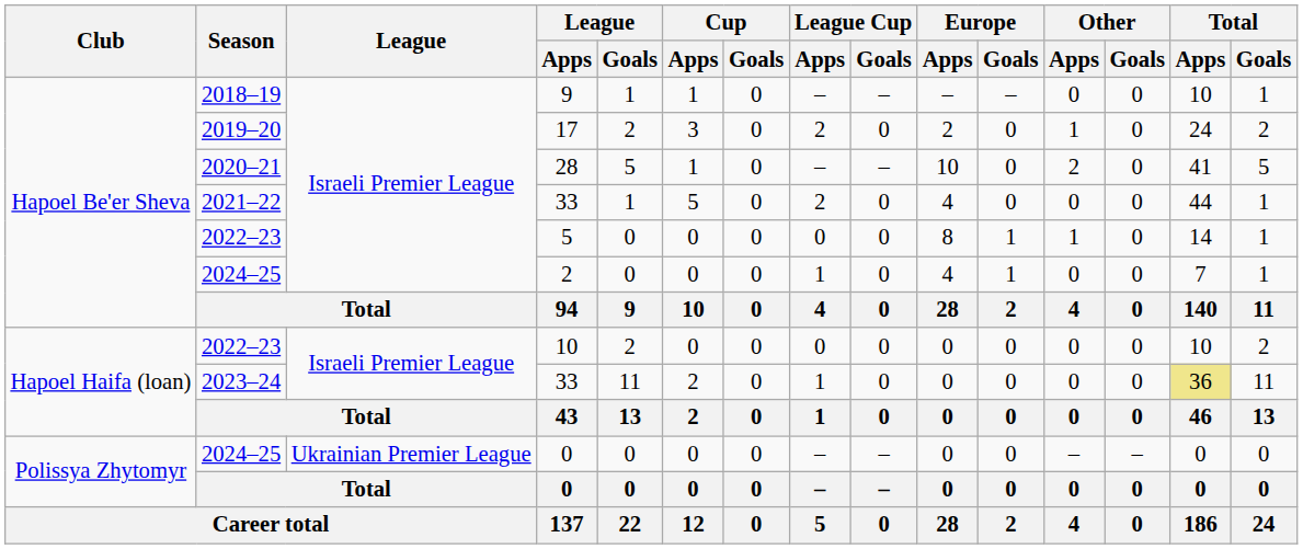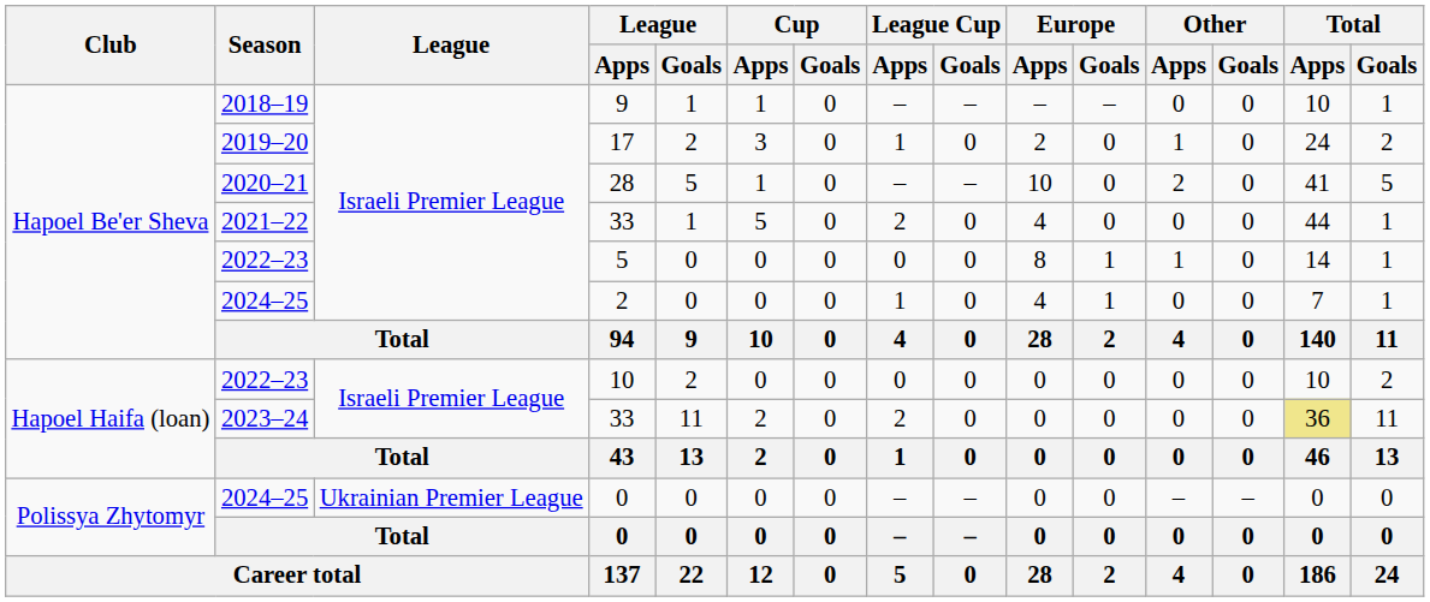17 | League Cup / Apps: 2 -> 1
2023–24 / 33 | League Cup / Apps: 1 -> 2
